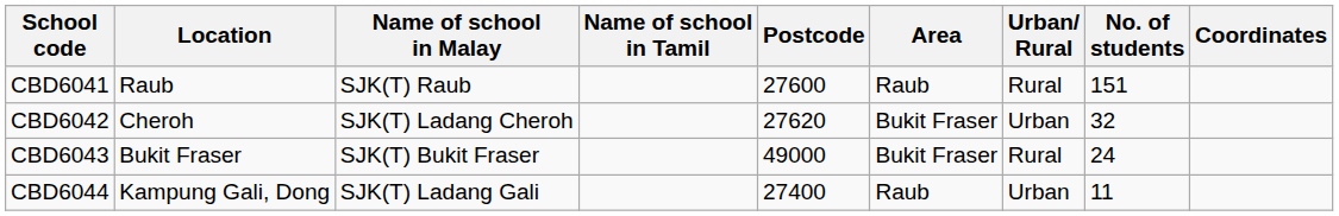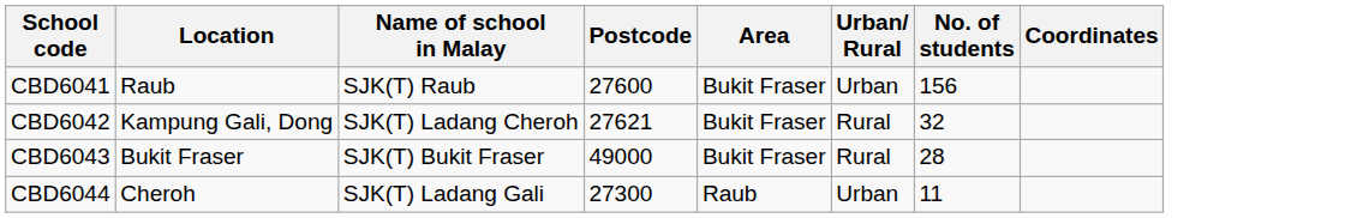- column: Name of school in Tamil
CBD6041 | Area: Raub -> Bukit Fraser
CBD6041 | Urban/ Rural: Rural -> Urban
CBD6041 | No. of students: 151 -> 156
CBD6042 | Location: Cheroh -> Kampung Gali, Dong
CBD6042 | Postcode: 27620 -> 27621
CBD6042 | Urban/ Rural: Urban -> Rural
CBD6043 | No. of students: 24 -> 28
CBD6044 | Location: Kampung Gali, Dong -> Cheroh
CBD6044 | Postcode: 27400 -> 27300
